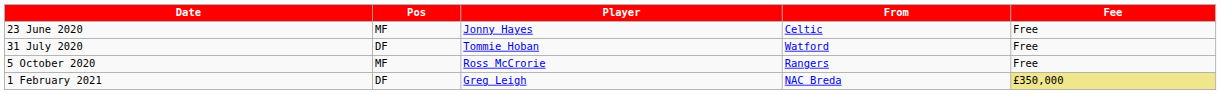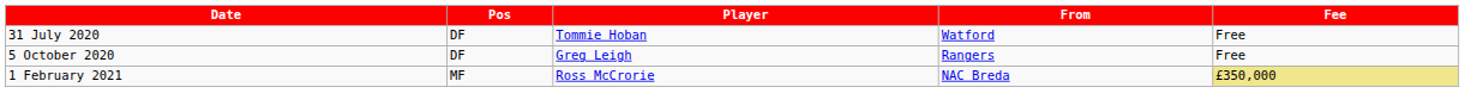- row: 23 June 2020 | MF | Jonny Hayes | Celtic | Free
5 October 2020 | Pos: MF -> DF
5 October 2020 | Player: Ross McCrorie -> Greg Leigh
1 February 2021 | Pos: DF -> MF
1 February 2021 | Player: Greg Leigh -> Ross McCrorie
